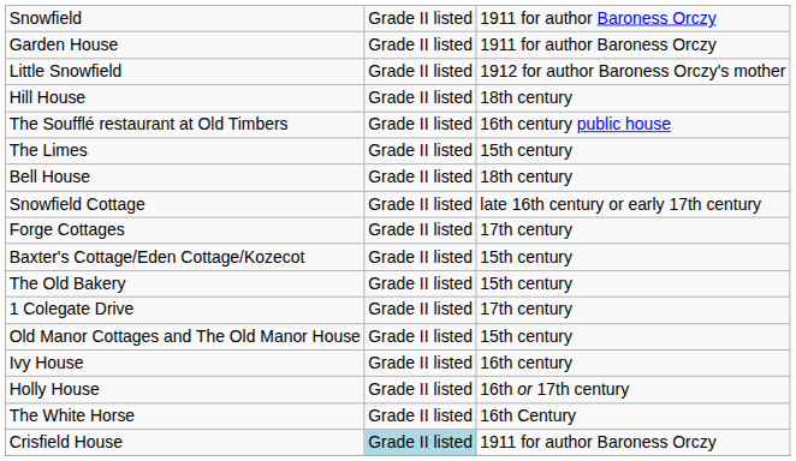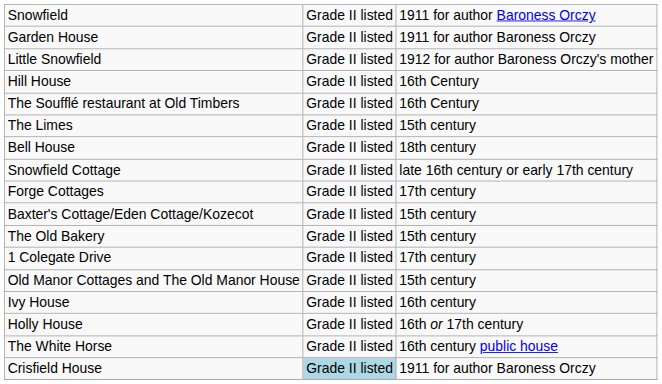Hill House | column 3: 18th century -> 16th Century
The Soufflé restaurant at Old Timbers | column 3: 16th century public house -> 16th Century
The White Horse | column 3: 16th Century -> 16th century public house
